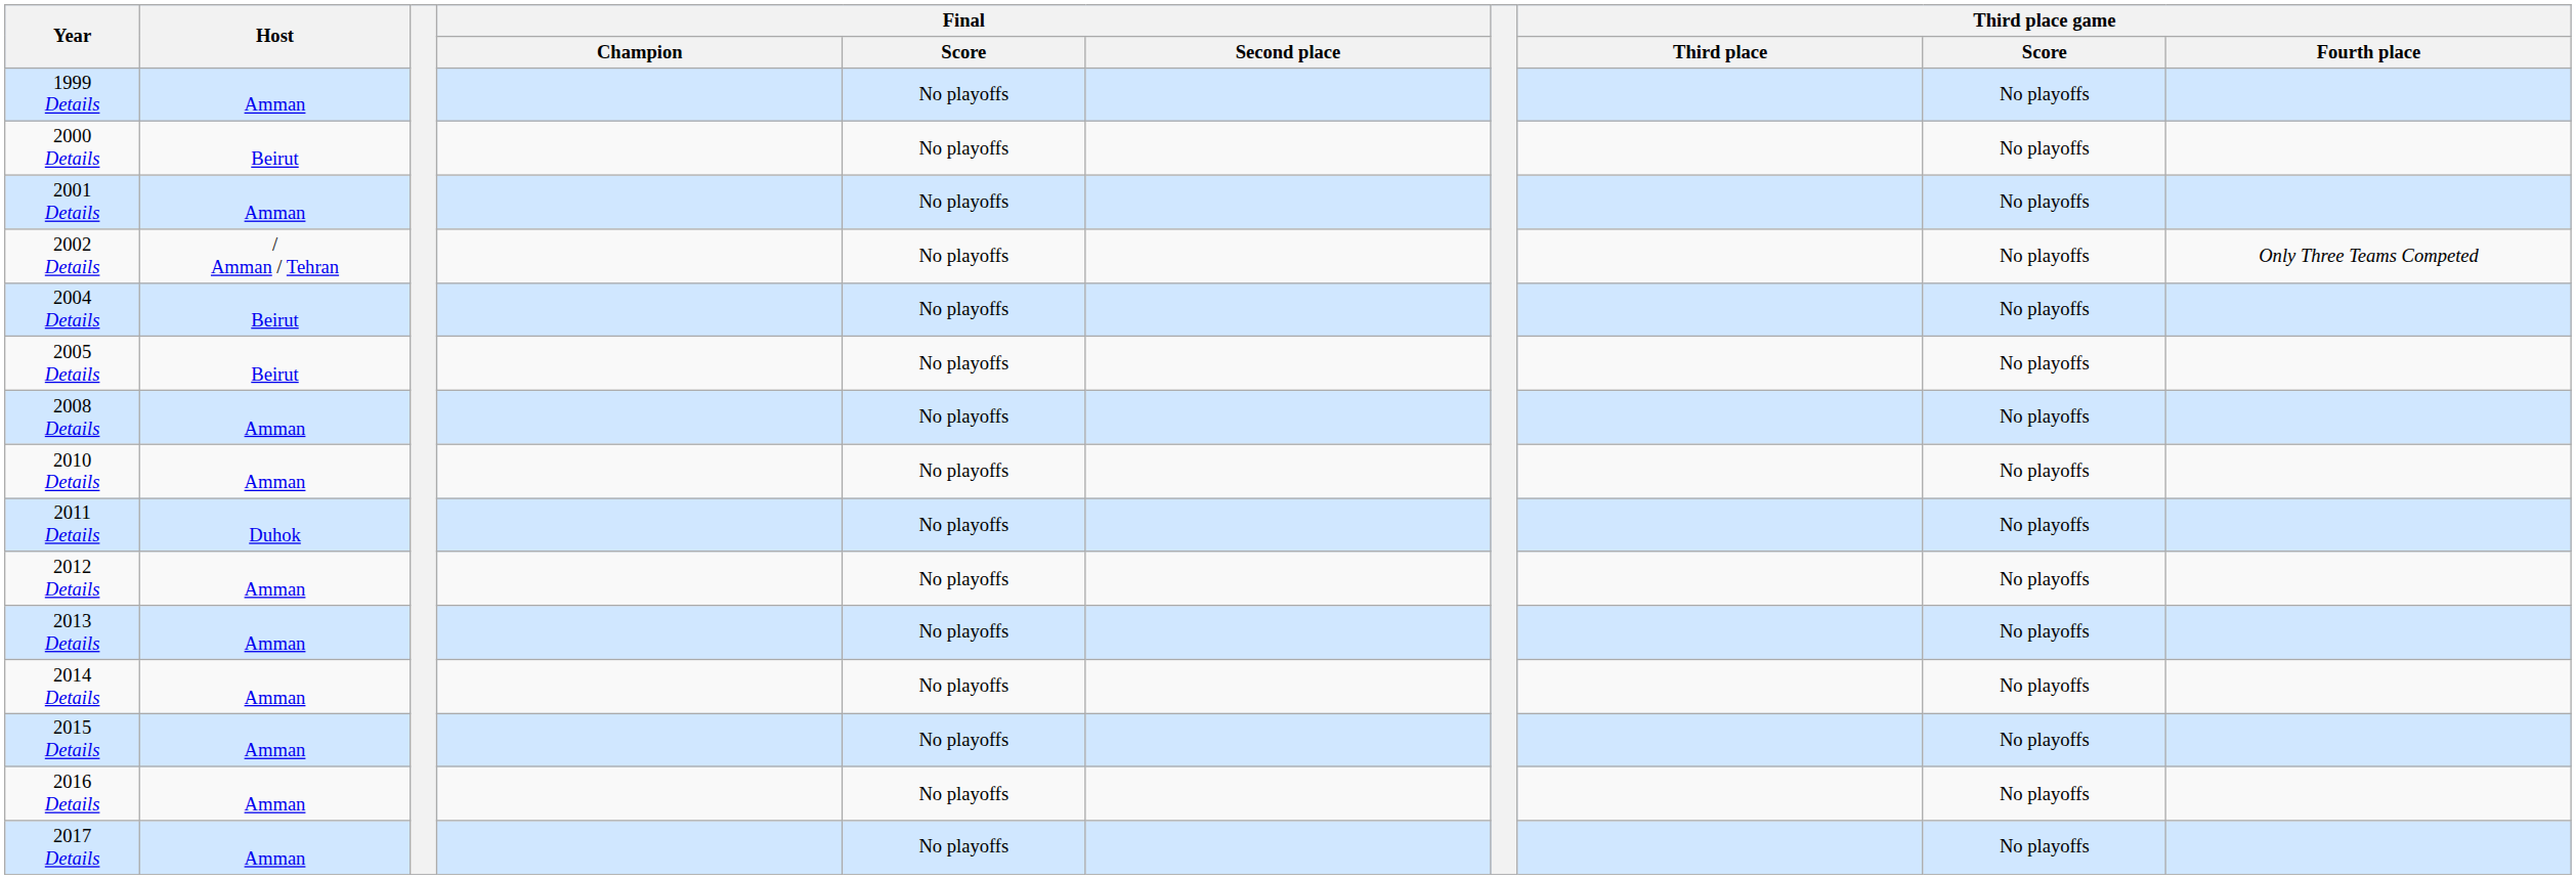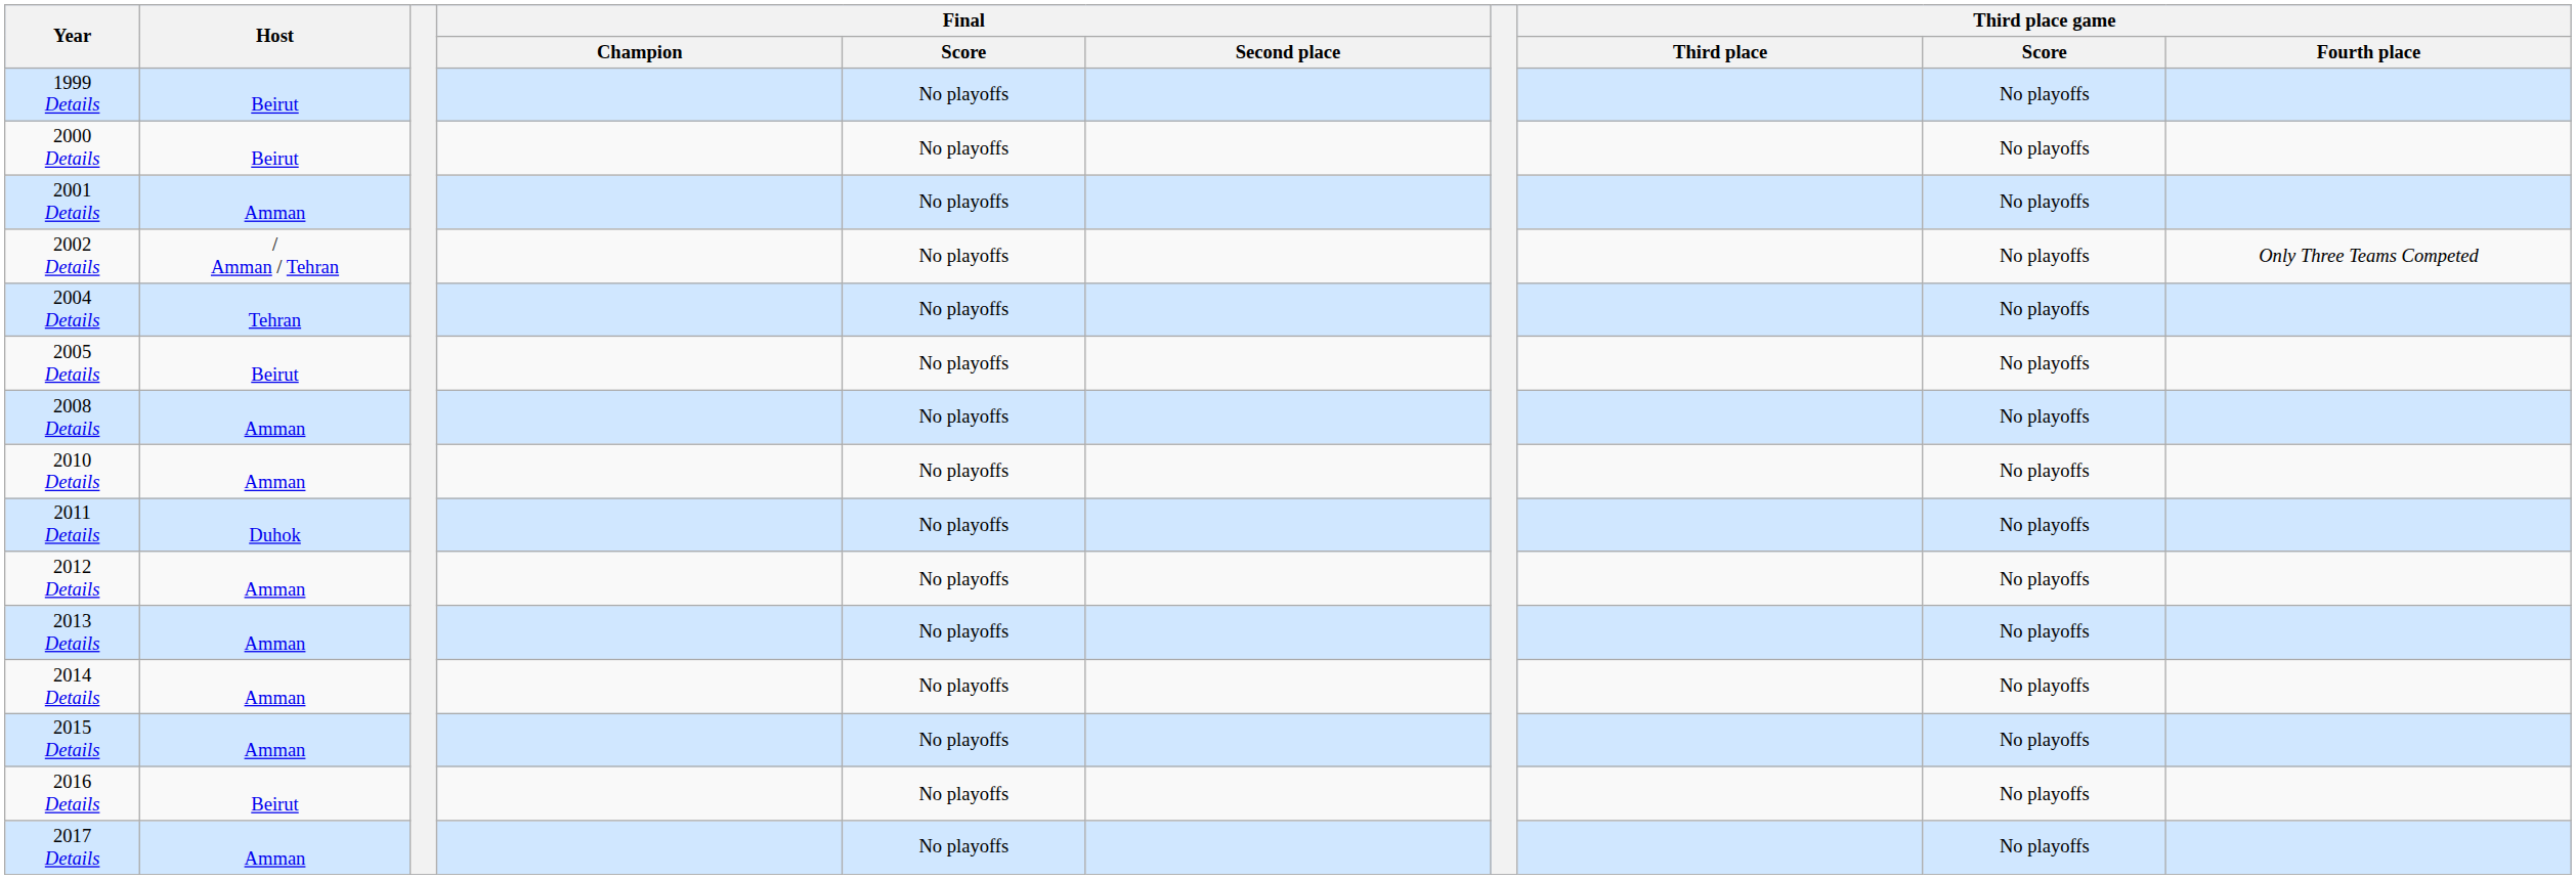1999 Details | Host: Amman -> Beirut
2004 Details | Host: Beirut -> Tehran
2016 Details | Host: Amman -> Beirut
